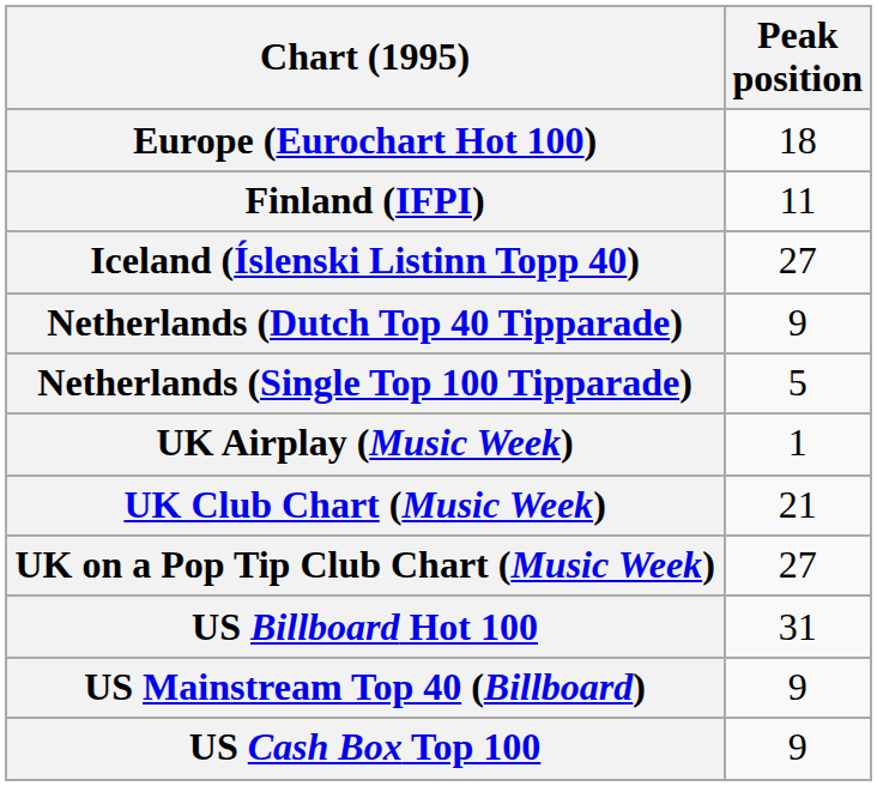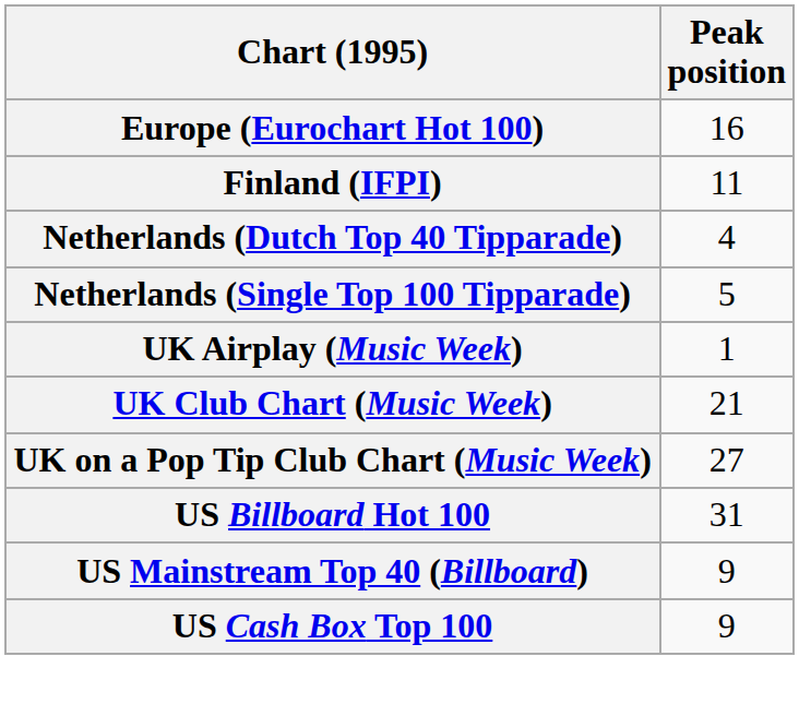Europe (Eurochart Hot 100) | Peak position: 18 -> 16
- row: Iceland (Íslenski Listinn Topp 40) | 27
Netherlands (Dutch Top 40 Tipparade) | Peak position: 9 -> 4
